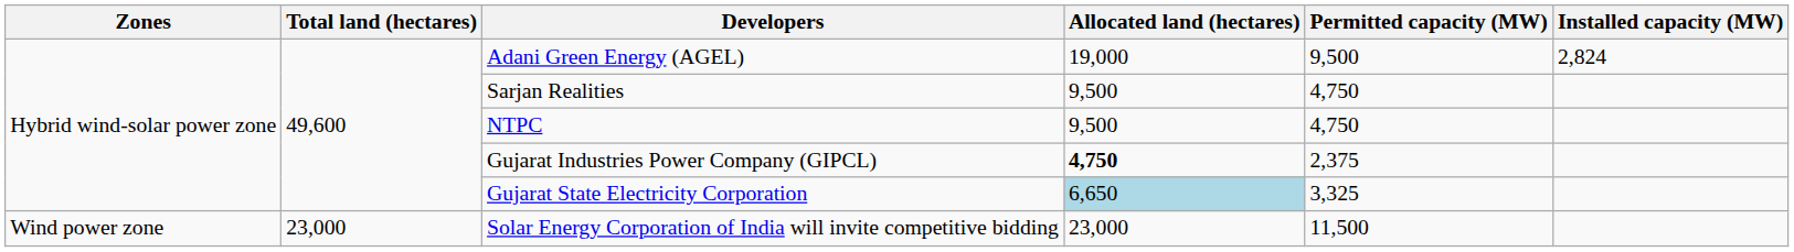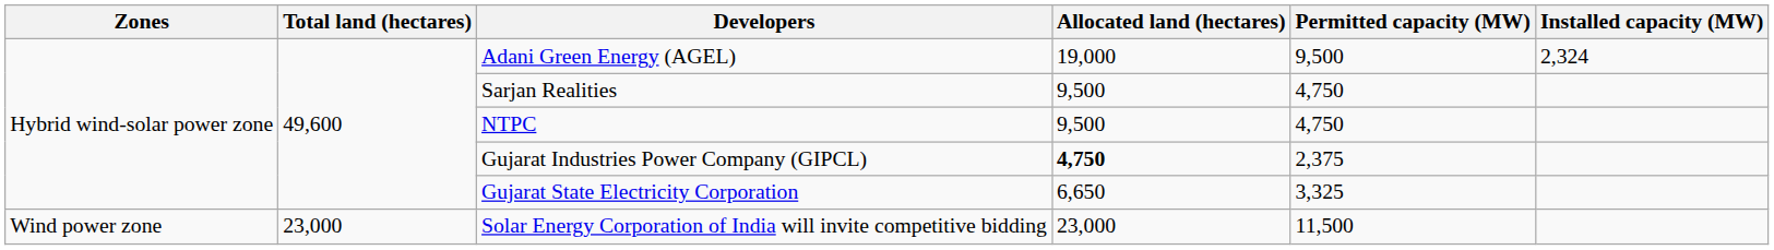Adani Green Energy (AGEL) | Installed capacity (MW): 2,824 -> 2,324
Gujarat State Electricity Corporation | Allocated land (hectares): lightblue background -> no background
